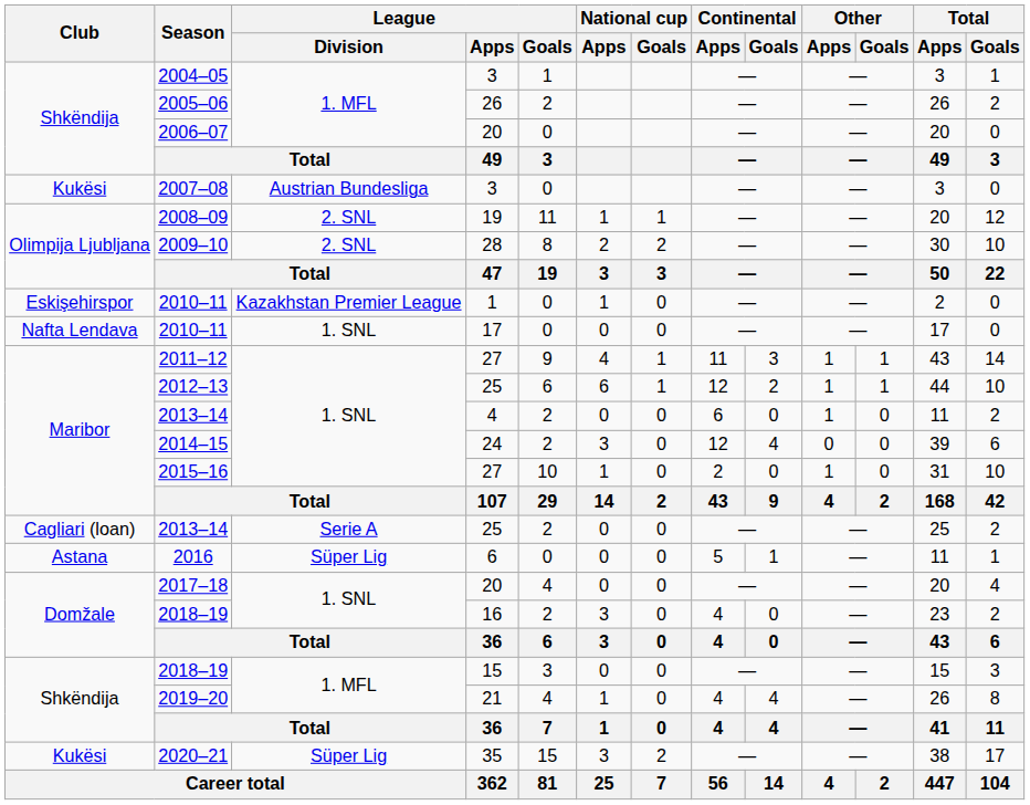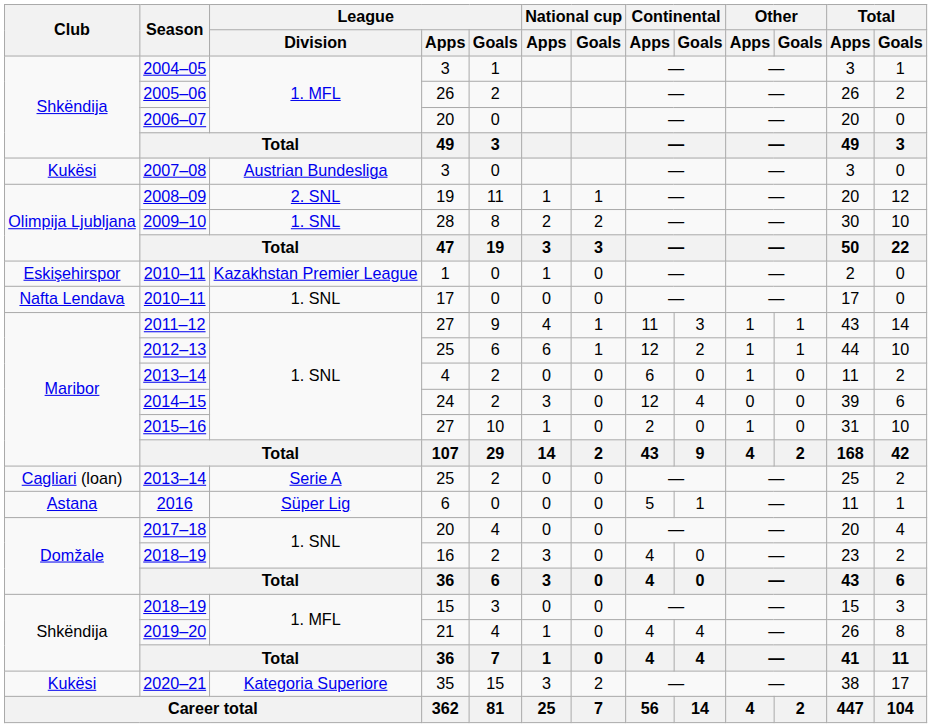2009–10 | League / Division: 2. SNL -> 1. SNL
2020–21 | League / Division: Süper Lig -> Kategoria Superiore
